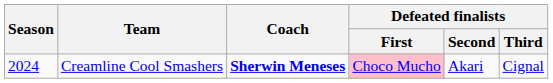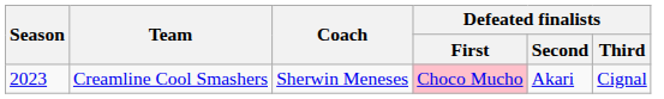Creamline Cool Smashers | Season: 2024 -> 2023
Creamline Cool Smashers | Coach: bold -> normal
